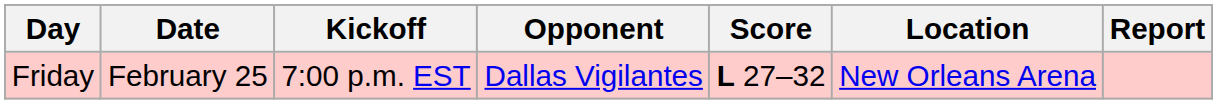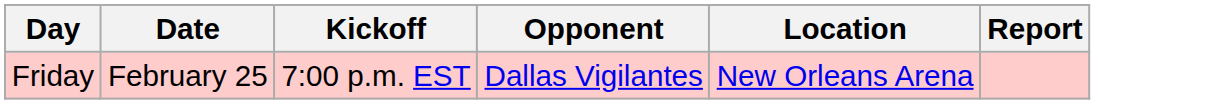- column: Score | L 27–32
